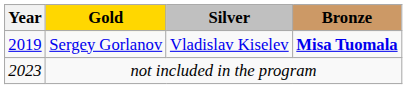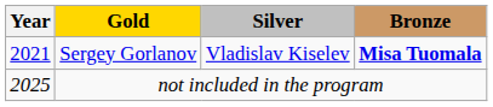Sergey Gorlanov | Year: 2019 -> 2021
not included in the program | Year: 2023 -> 2025
